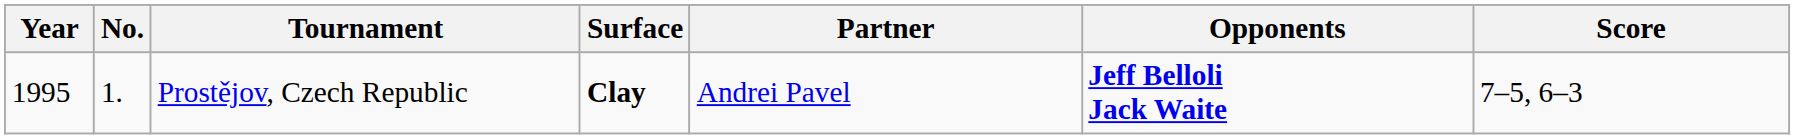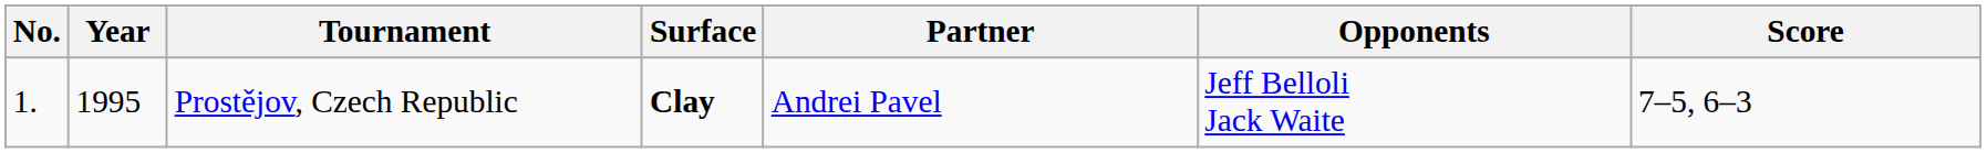columns swapped: No. <-> Year
Prostějov, Czech Republic | Opponents: bold -> normal
